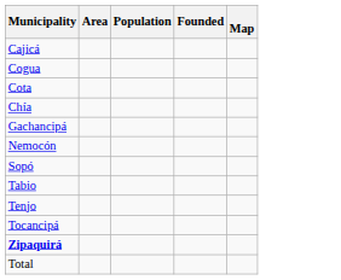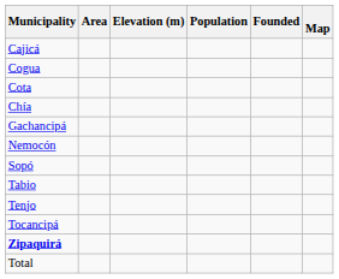+ column: Elevation (m)
